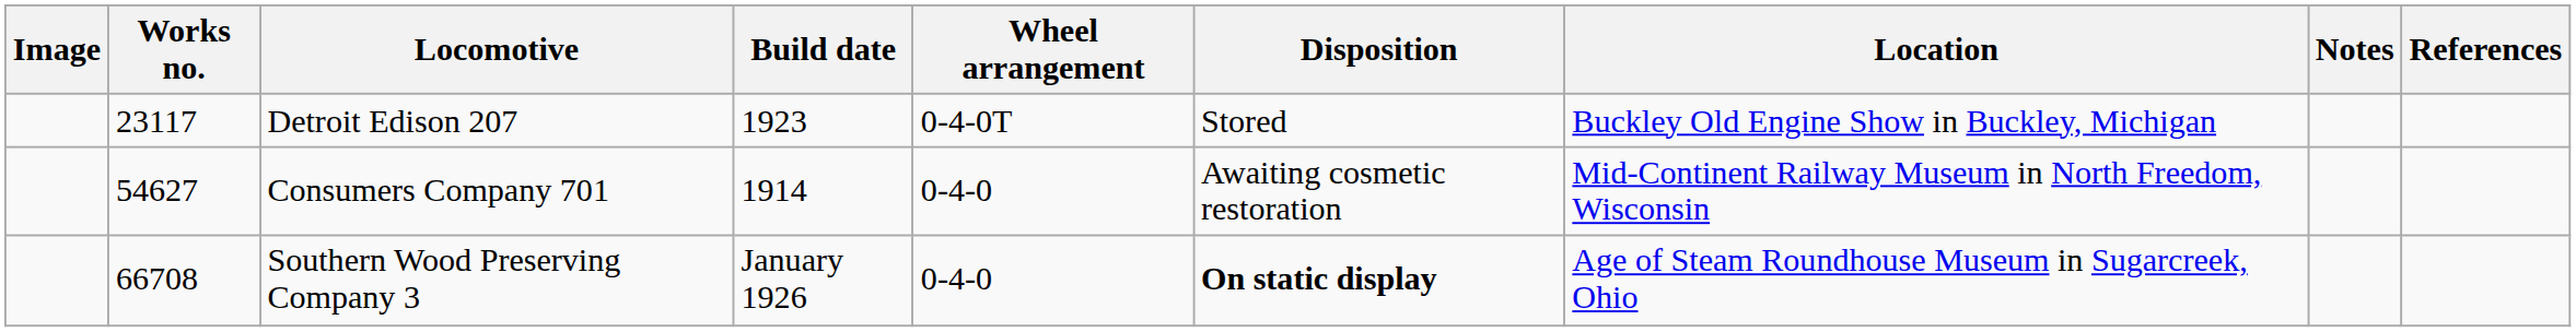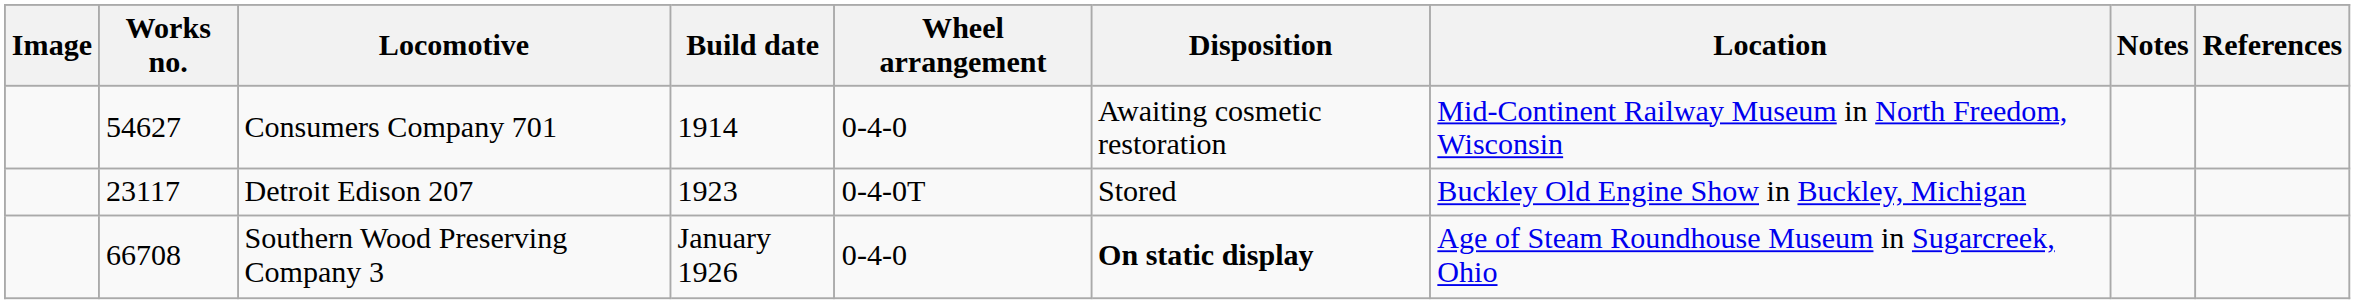rows swapped: Detroit Edison 207 <-> Consumers Company 701
